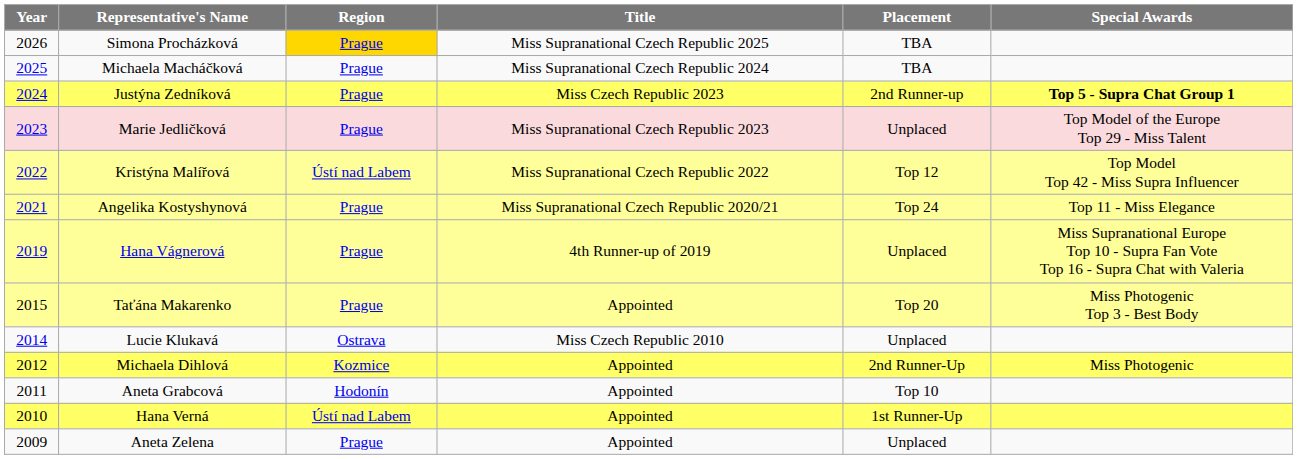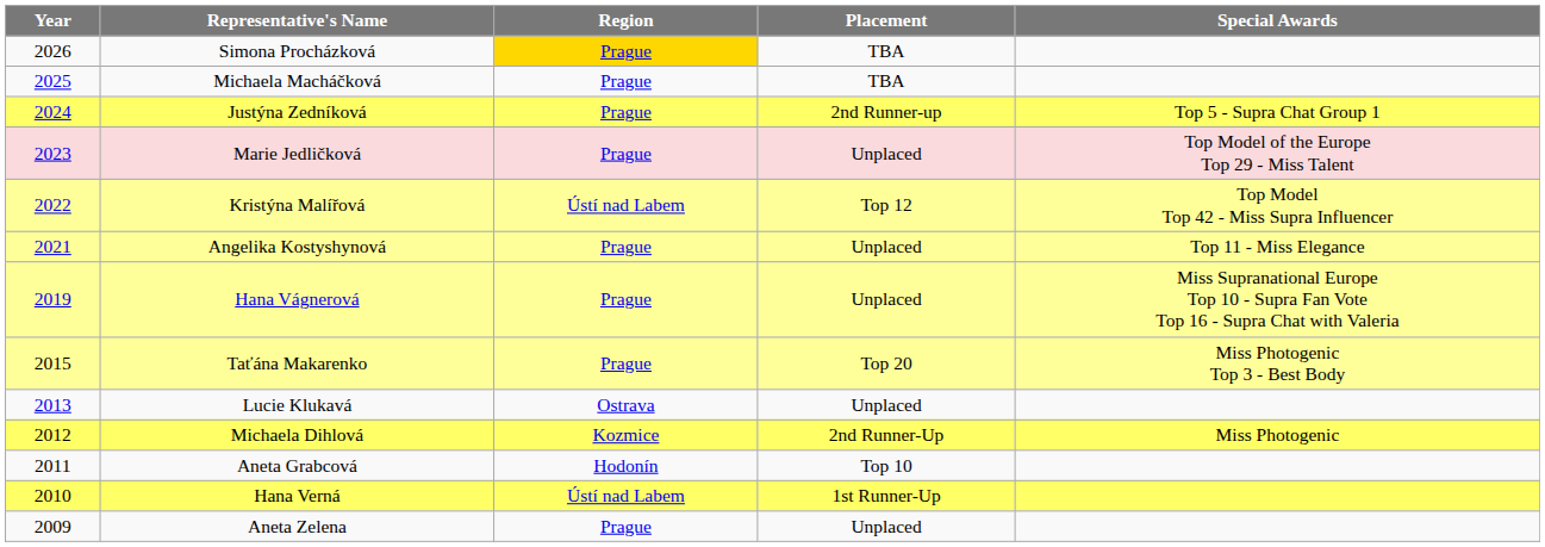- column: Title | Miss Supranational Czech Republic 2025 | Miss Supranational Czech Republic 2024 | Miss Czech Republic 2023 | Miss Supranational Czech Republic 2023 | Miss Supranational Czech Republic 2022 | Miss Supranational Czech Republic 2020/21 | 4th Runner-up of 2019 | Appointed | Miss Czech Republic 2010 | Appointed | Appointed | Appointed | Appointed
Justýna Zedníková | Special Awards: bold -> normal
Angelika Kostyshynová | Placement: Top 24 -> Unplaced
Lucie Klukavá | Year: 2014 -> 2013
